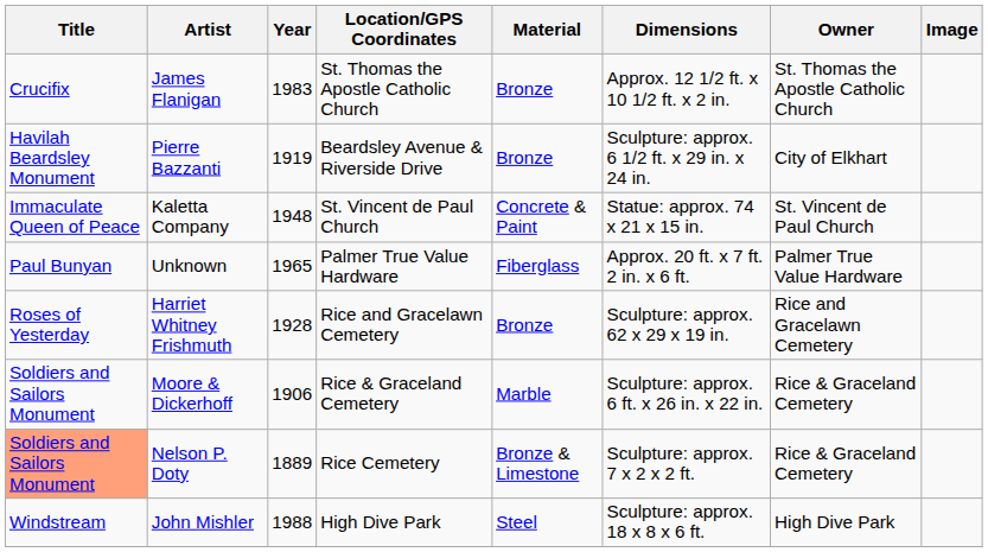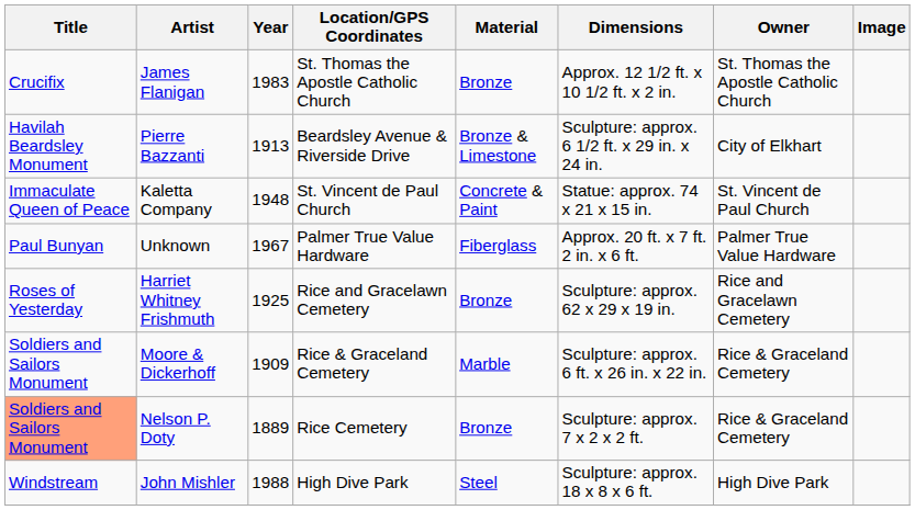Pierre Bazzanti | Year: 1919 -> 1913
Pierre Bazzanti | Material: Bronze -> Bronze & Limestone
Unknown | Year: 1965 -> 1967
Harriet Whitney Frishmuth | Year: 1928 -> 1925
Moore & Dickerhoff | Year: 1906 -> 1909
Nelson P. Doty | Material: Bronze & Limestone -> Bronze
